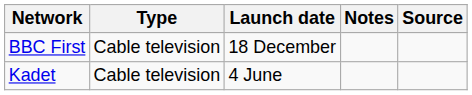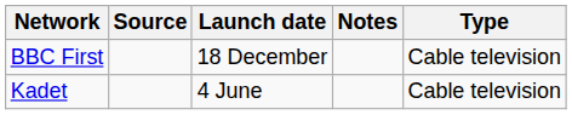columns swapped: Type <-> Source
